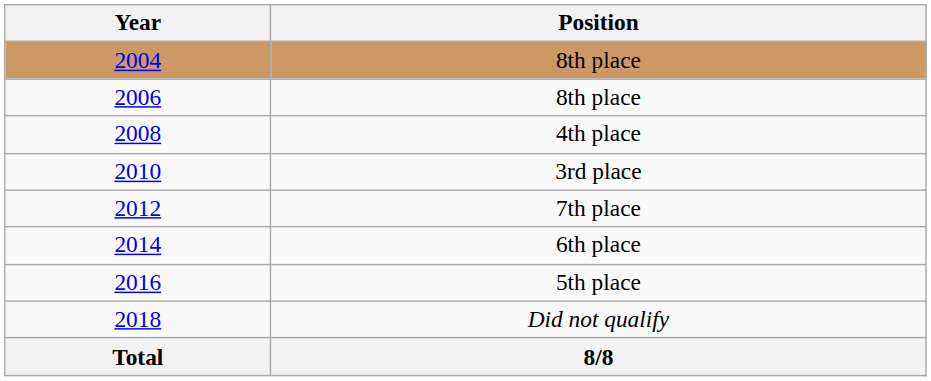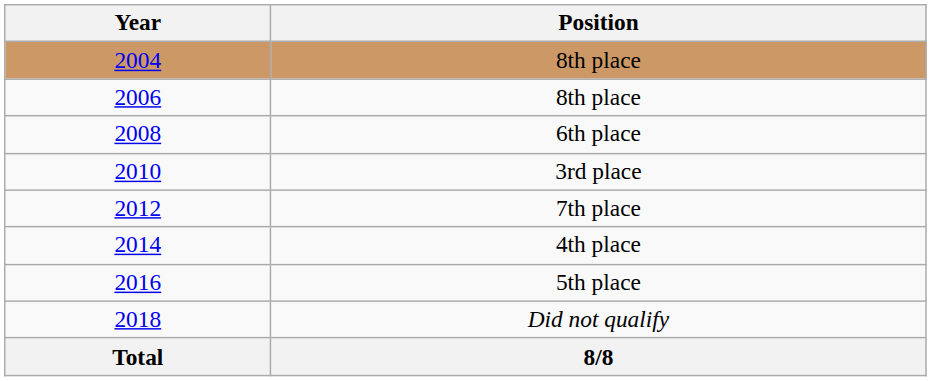2008 | Position: 4th place -> 6th place
2014 | Position: 6th place -> 4th place
